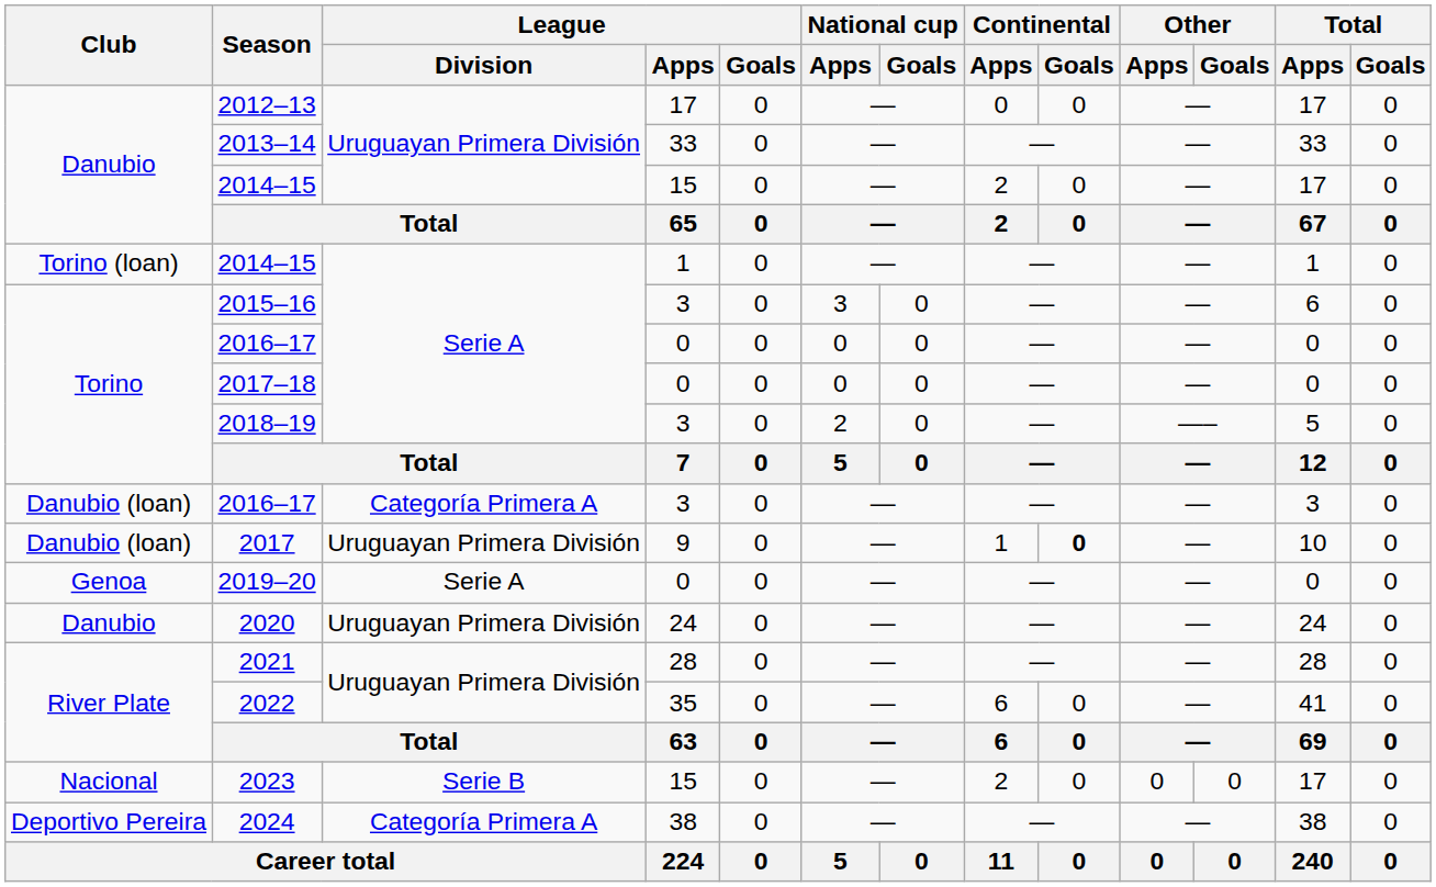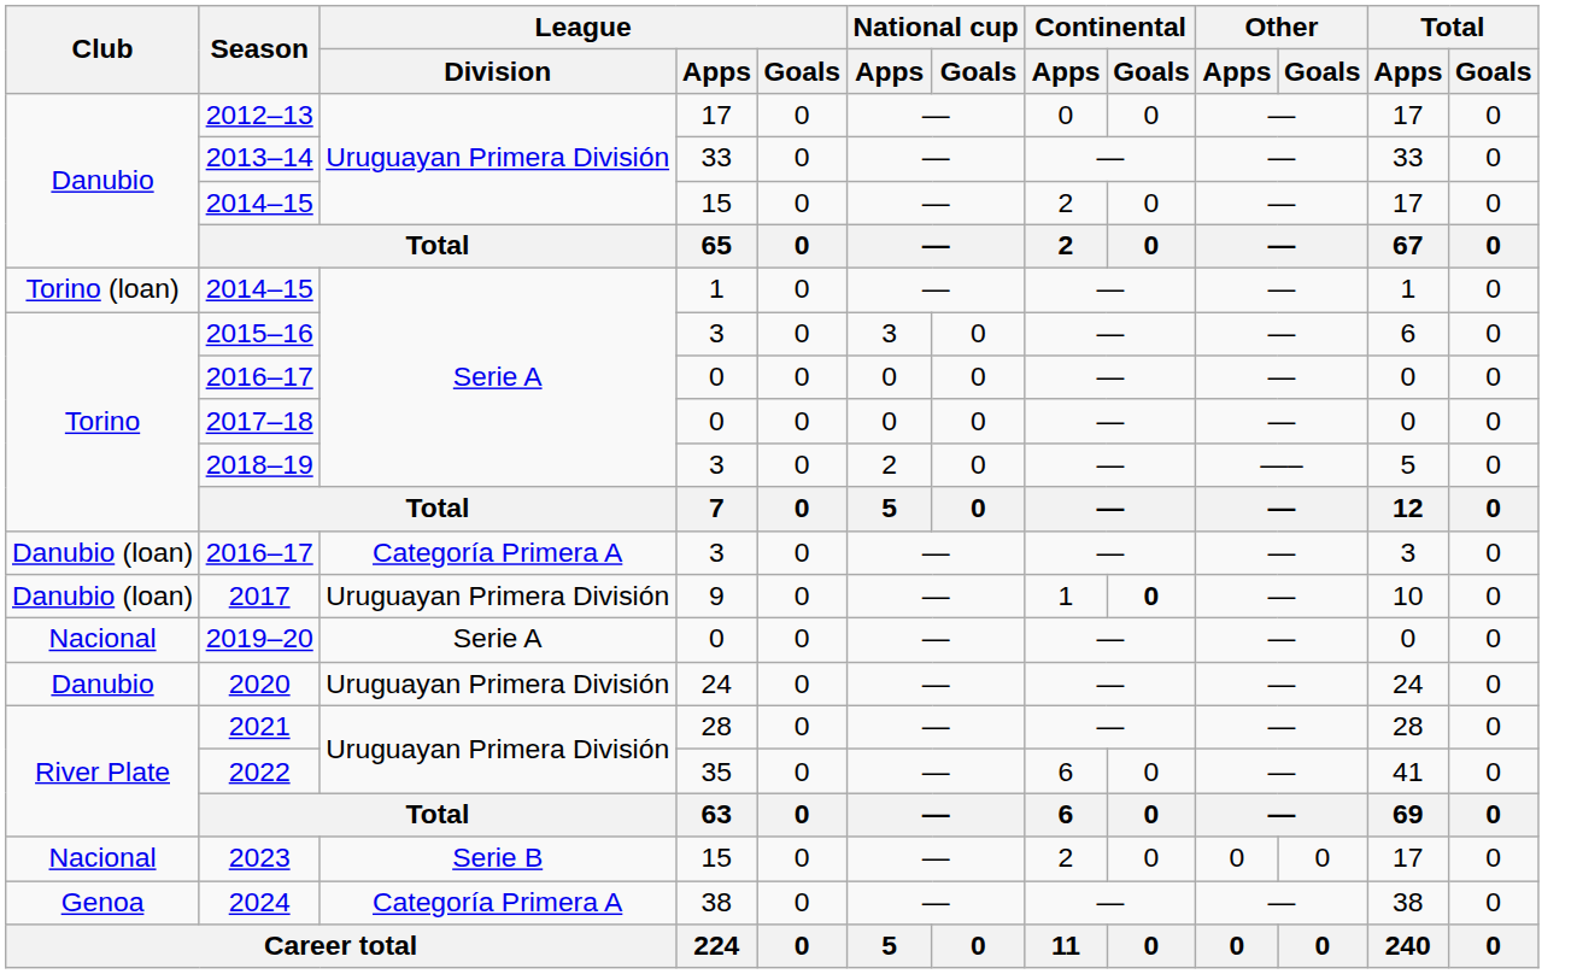2019–20 | Club: Genoa -> Nacional
2024 | Club: Deportivo Pereira -> Genoa
